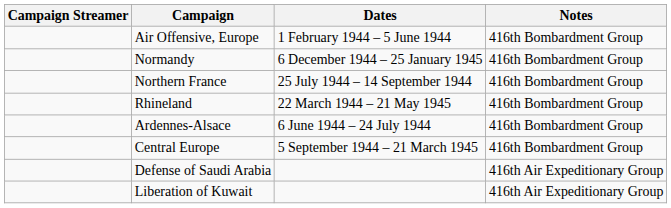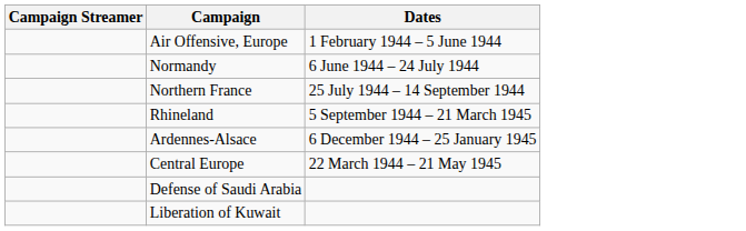- column: Notes | 416th Bombardment Group | 416th Bombardment Group | 416th Bombardment Group | 416th Bombardment Group | 416th Bombardment Group | 416th Bombardment Group | 416th Air Expeditionary Group | 416th Air Expeditionary Group
Normandy | Dates: 6 December 1944 – 25 January 1945 -> 6 June 1944 – 24 July 1944
Rhineland | Dates: 22 March 1944 – 21 May 1945 -> 5 September 1944 – 21 March 1945
Ardennes-Alsace | Dates: 6 June 1944 – 24 July 1944 -> 6 December 1944 – 25 January 1945
Central Europe | Dates: 5 September 1944 – 21 March 1945 -> 22 March 1944 – 21 May 1945
